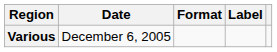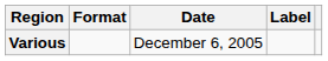columns swapped: Date <-> Format
